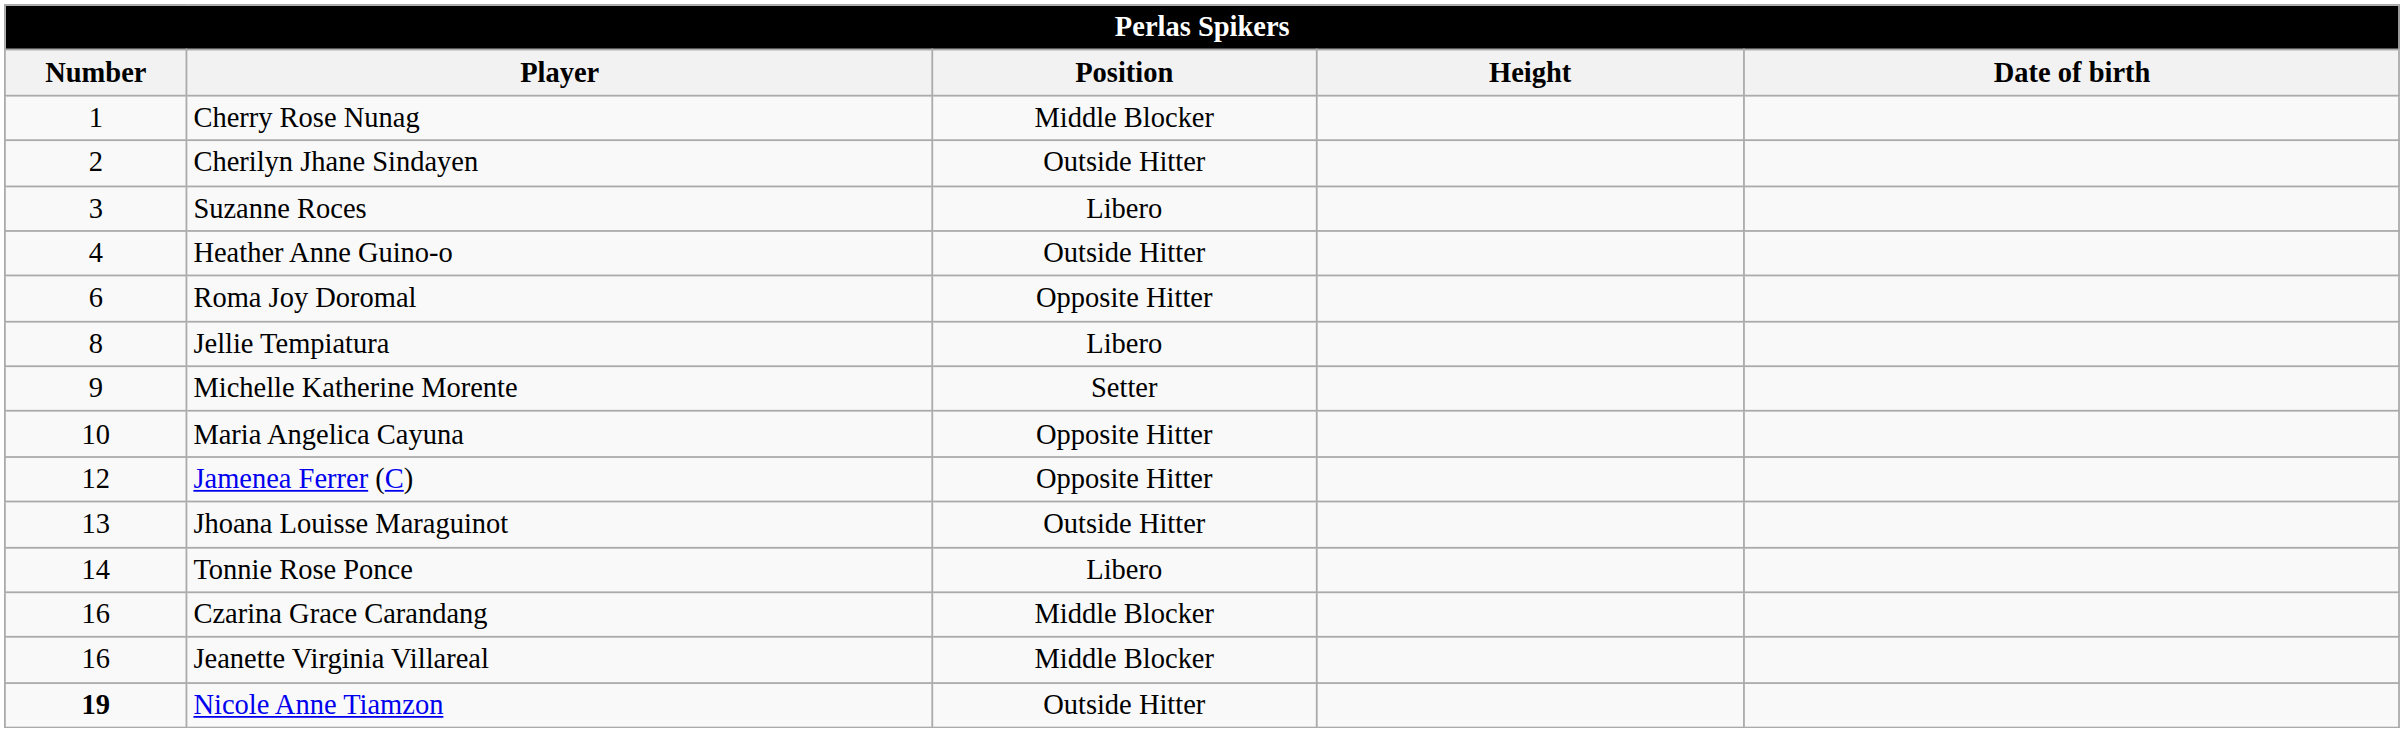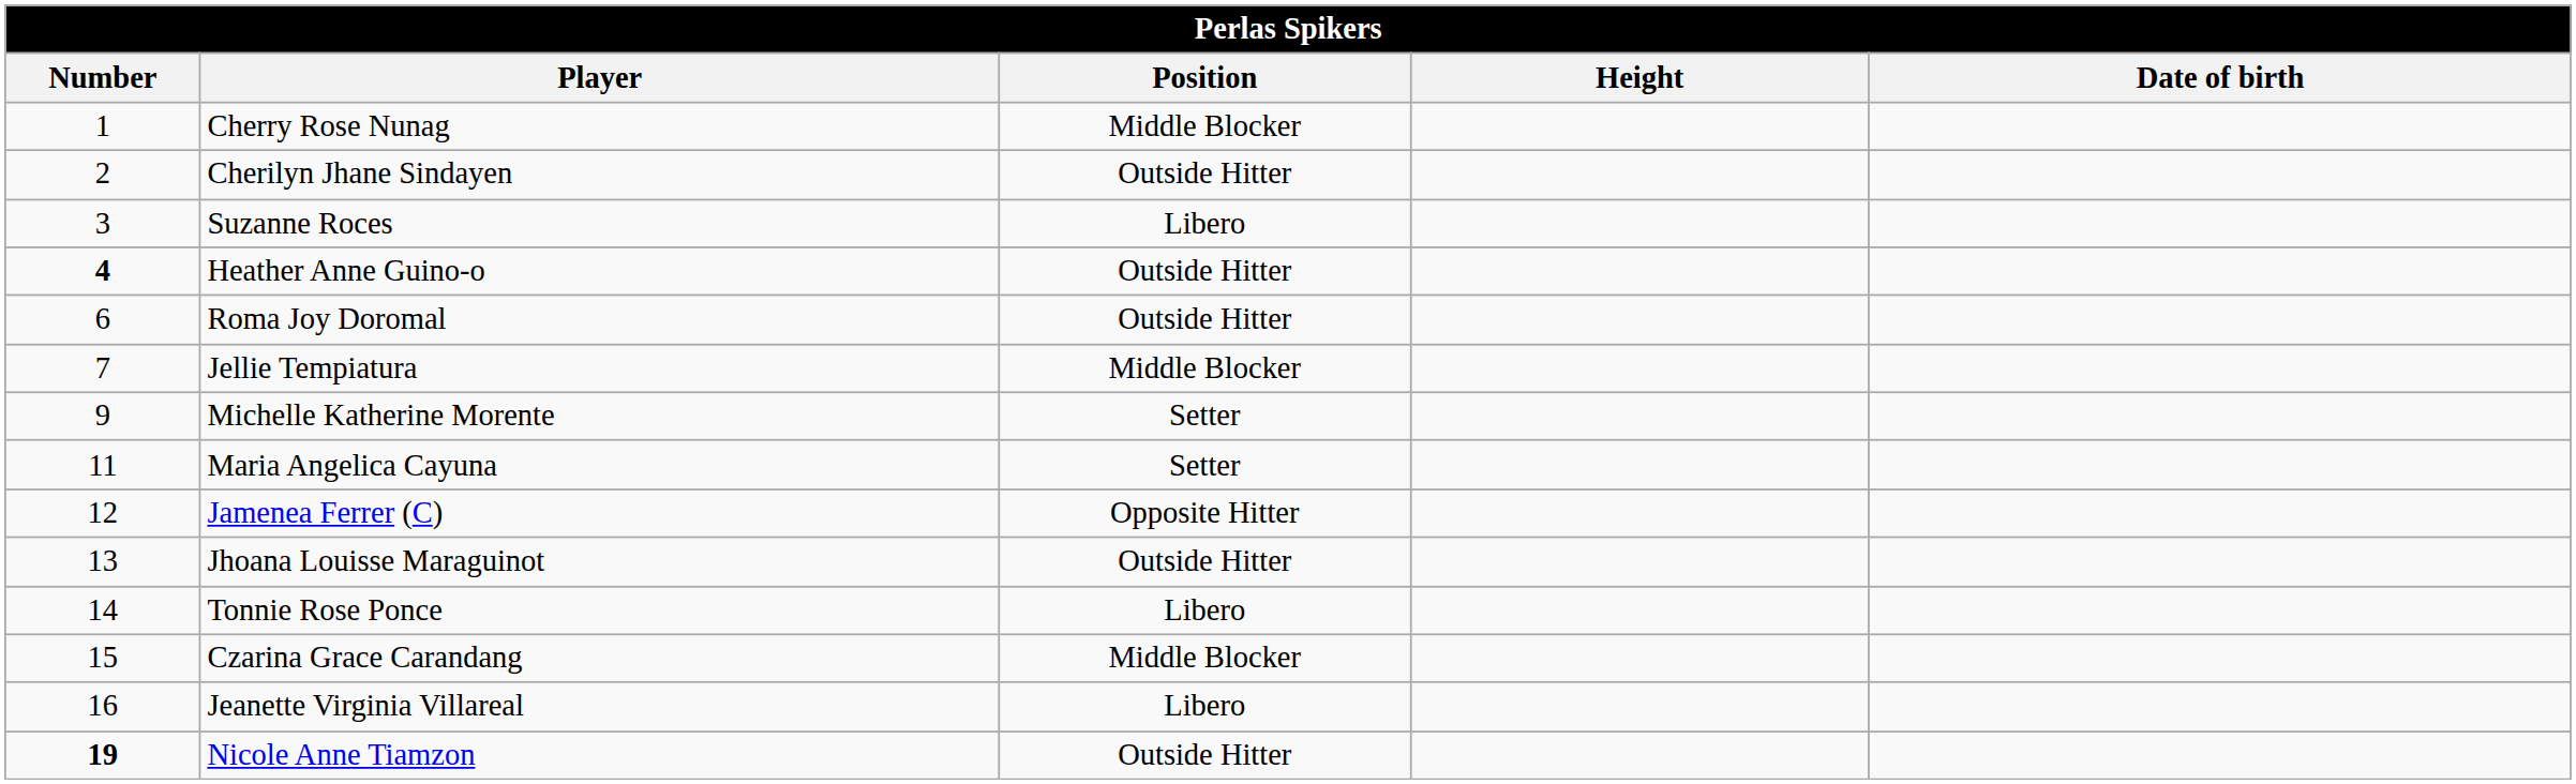Heather Anne Guino-o | Number: normal -> bold
Roma Joy Doromal | Position: Opposite Hitter -> Outside Hitter
Jellie Tempiatura | Number: 8 -> 7
Jellie Tempiatura | Position: Libero -> Middle Blocker
Maria Angelica Cayuna | Number: 10 -> 11
Maria Angelica Cayuna | Position: Opposite Hitter -> Setter
Czarina Grace Carandang | Number: 16 -> 15
Jeanette Virginia Villareal | Position: Middle Blocker -> Libero
